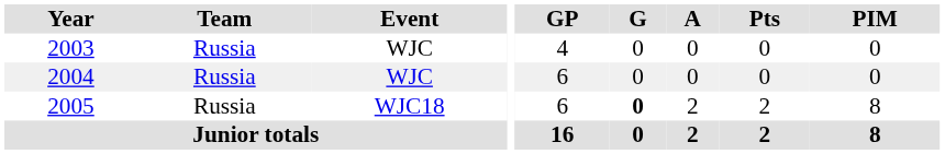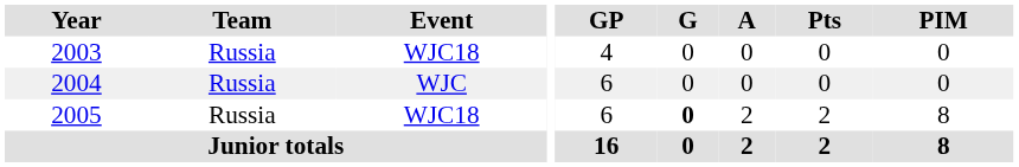2003 | Event: WJC -> WJC18
